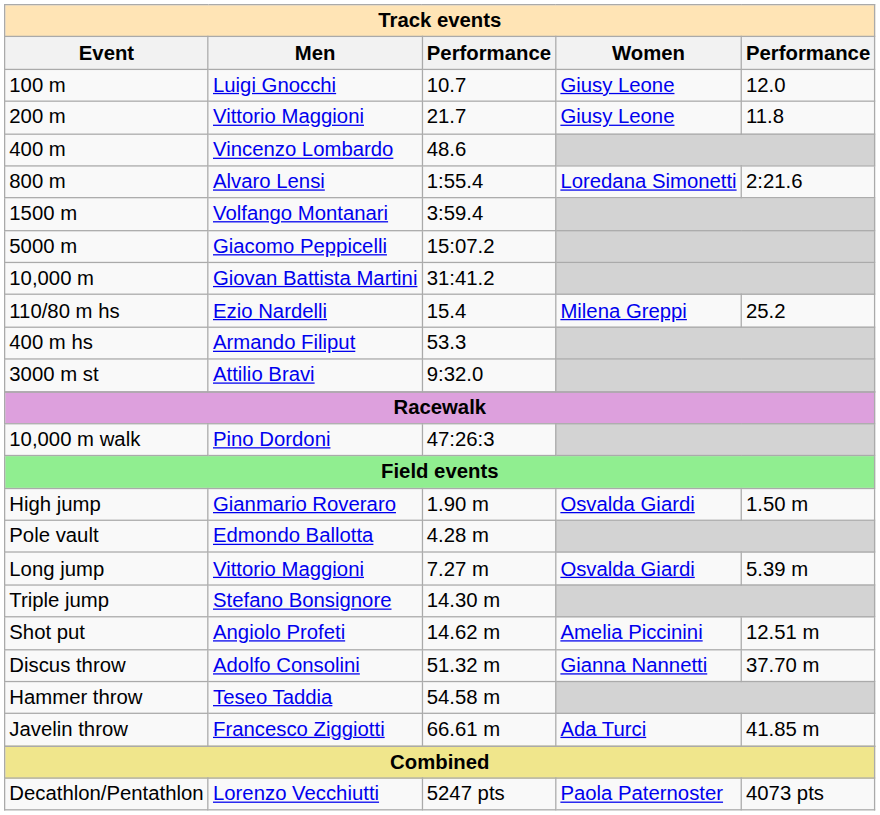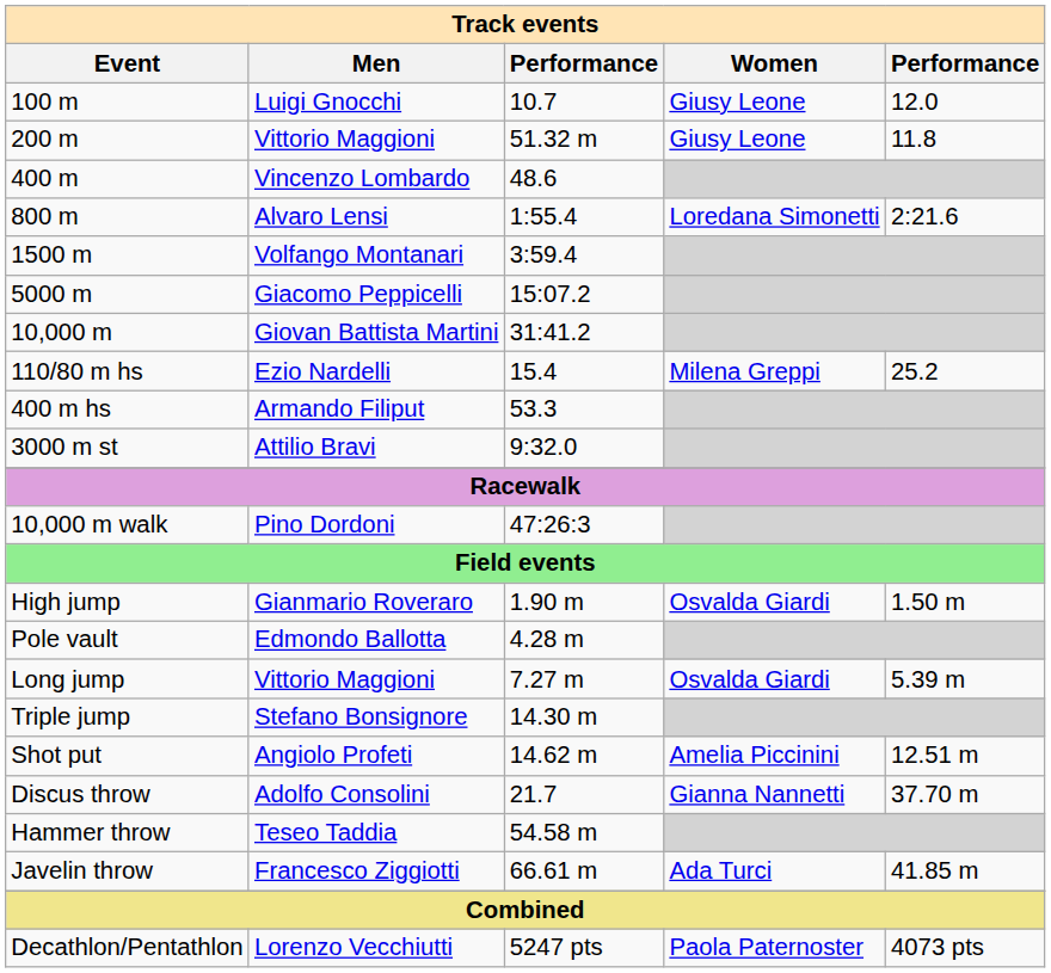200 m | column 3: 21.7 -> 51.32 m
Discus throw | column 3: 51.32 m -> 21.7
